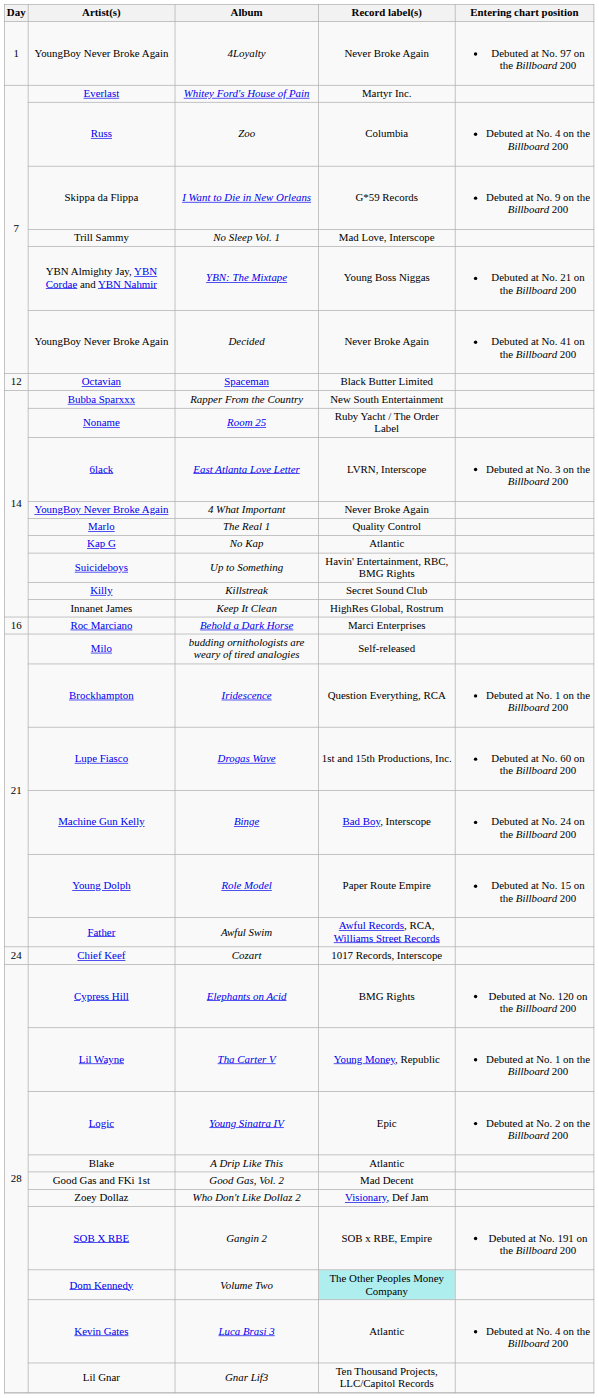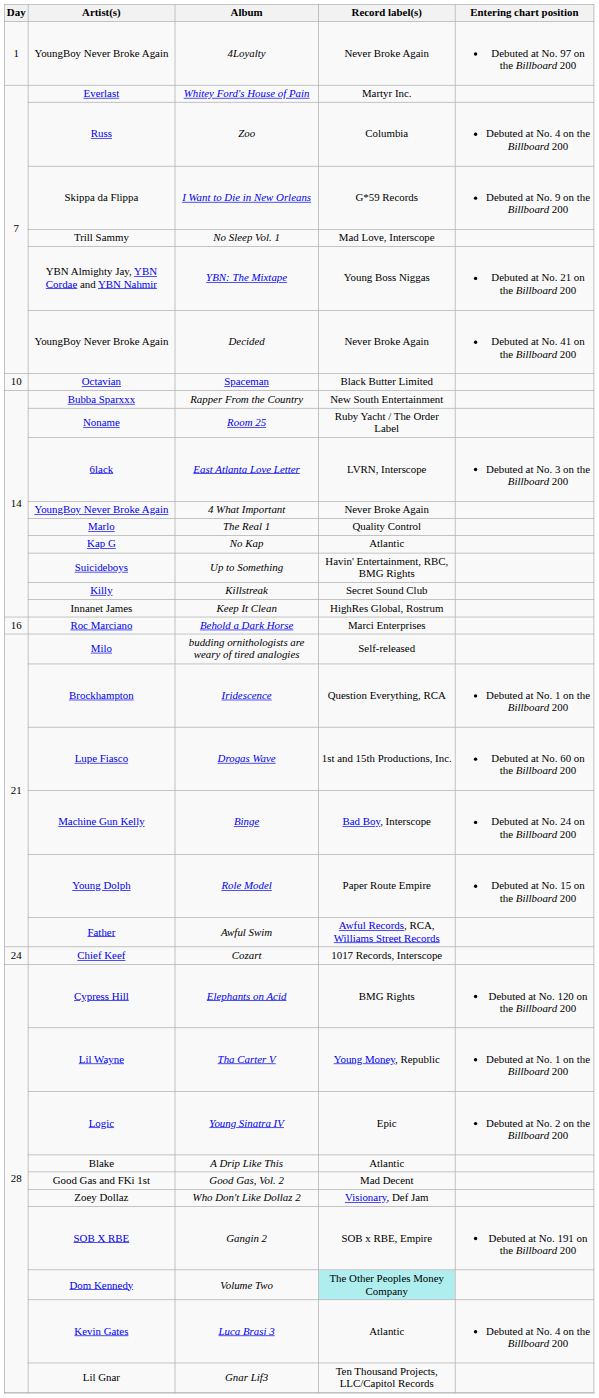Spaceman | Day: 12 -> 10
